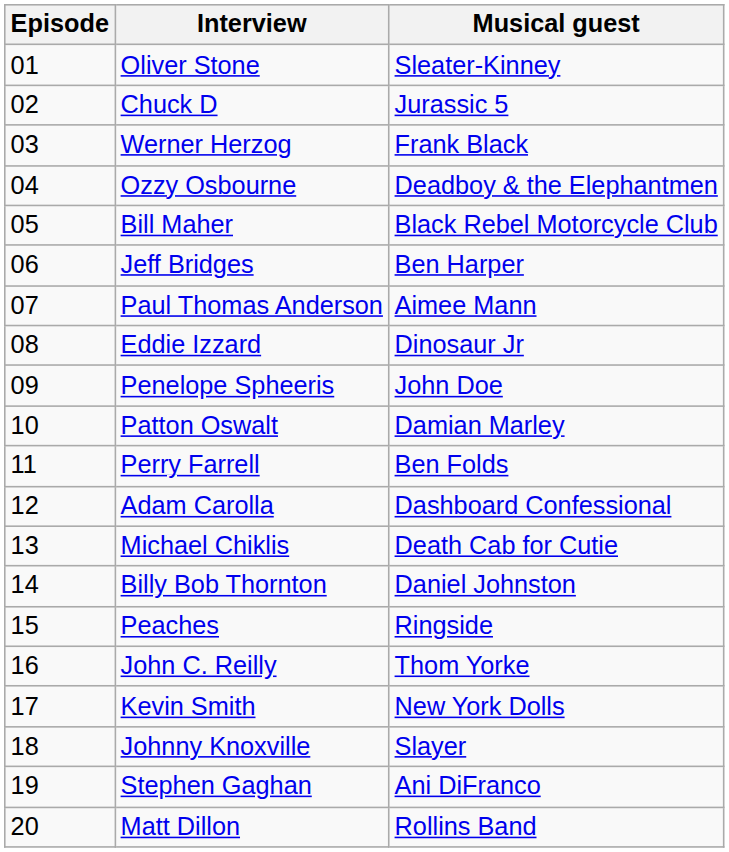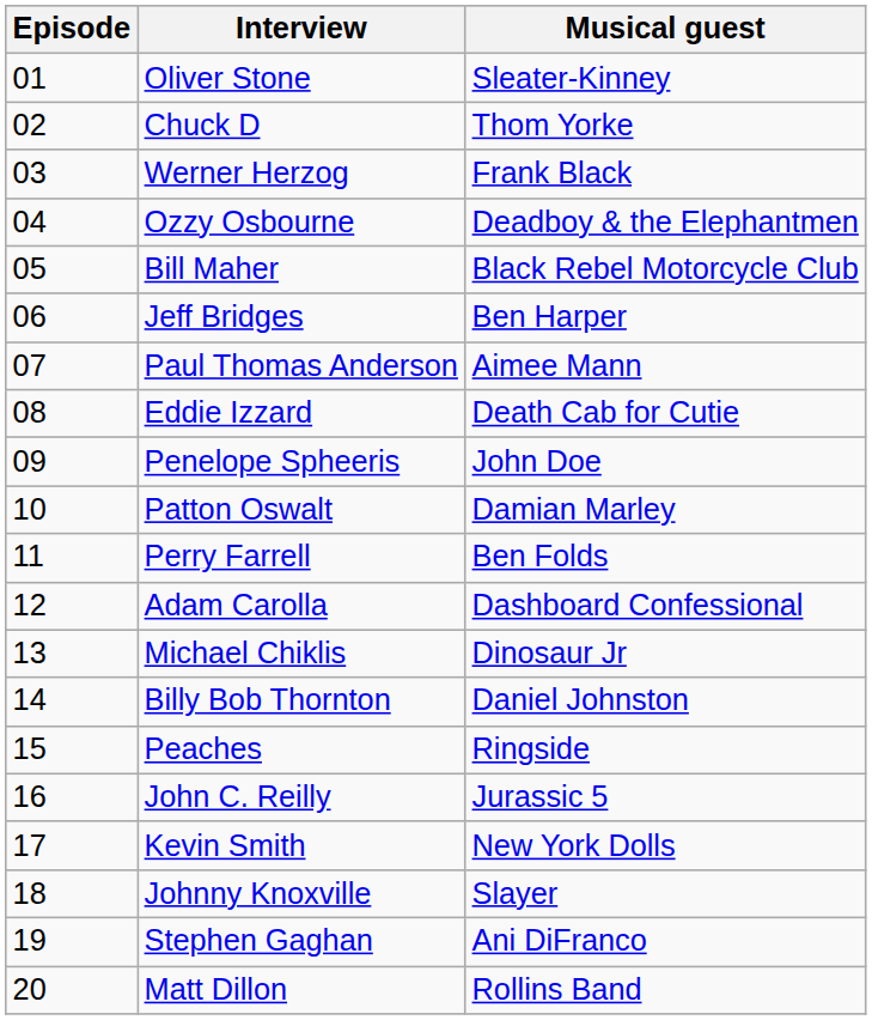Chuck D | Musical guest: Jurassic 5 -> Thom Yorke
Eddie Izzard | Musical guest: Dinosaur Jr -> Death Cab for Cutie
Michael Chiklis | Musical guest: Death Cab for Cutie -> Dinosaur Jr
John C. Reilly | Musical guest: Thom Yorke -> Jurassic 5
